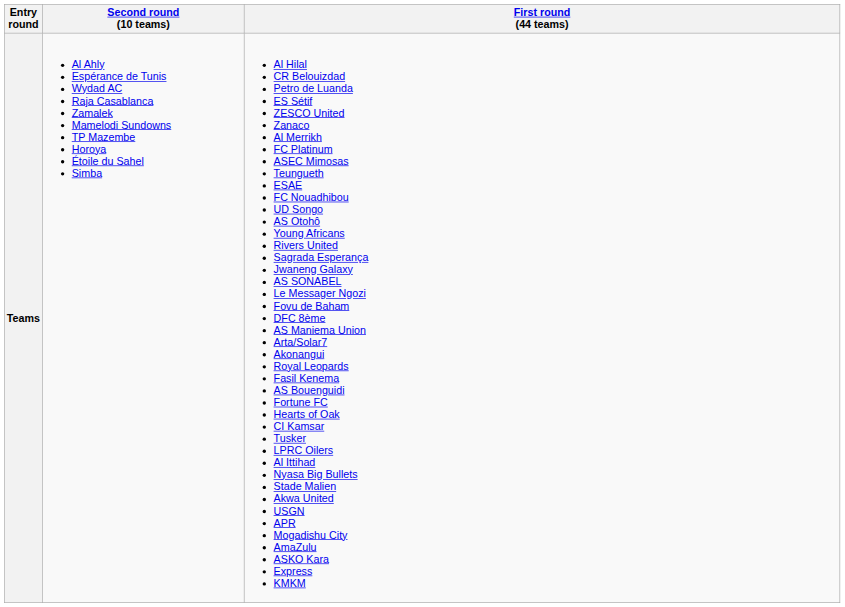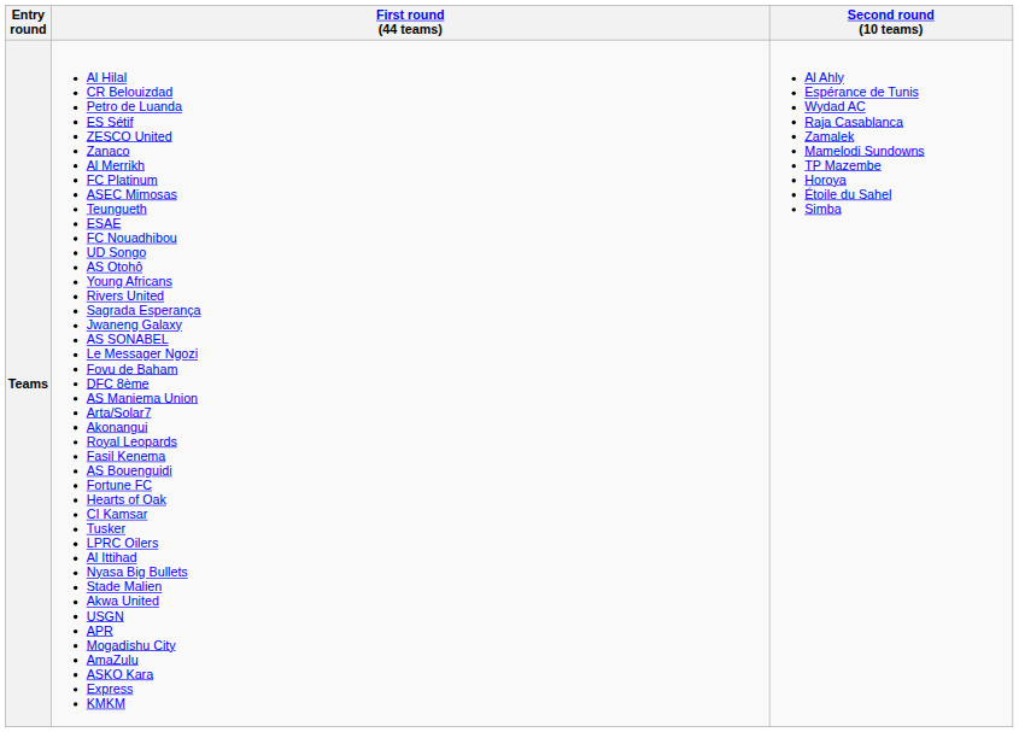columns swapped: Second round (10 teams) <-> First round (44 teams)
